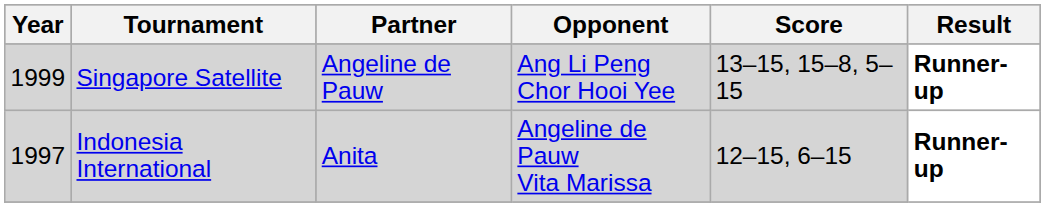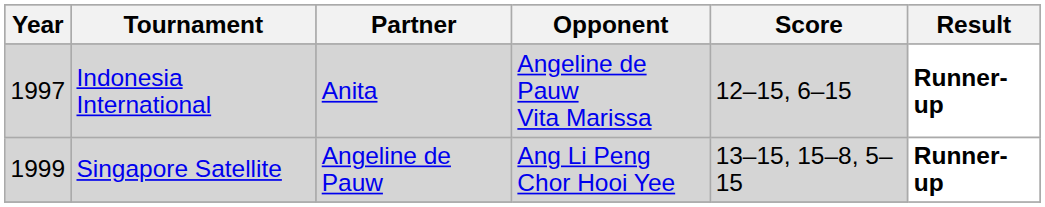rows swapped: Indonesia International <-> Singapore Satellite
